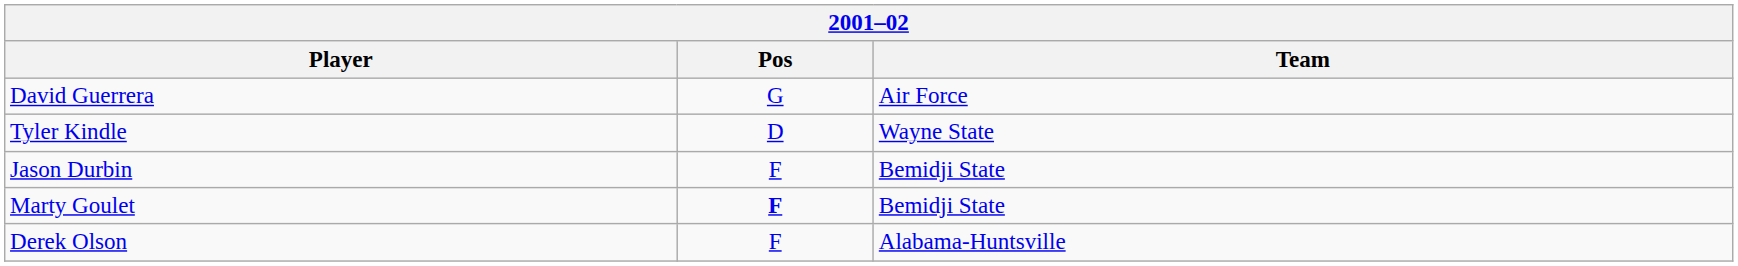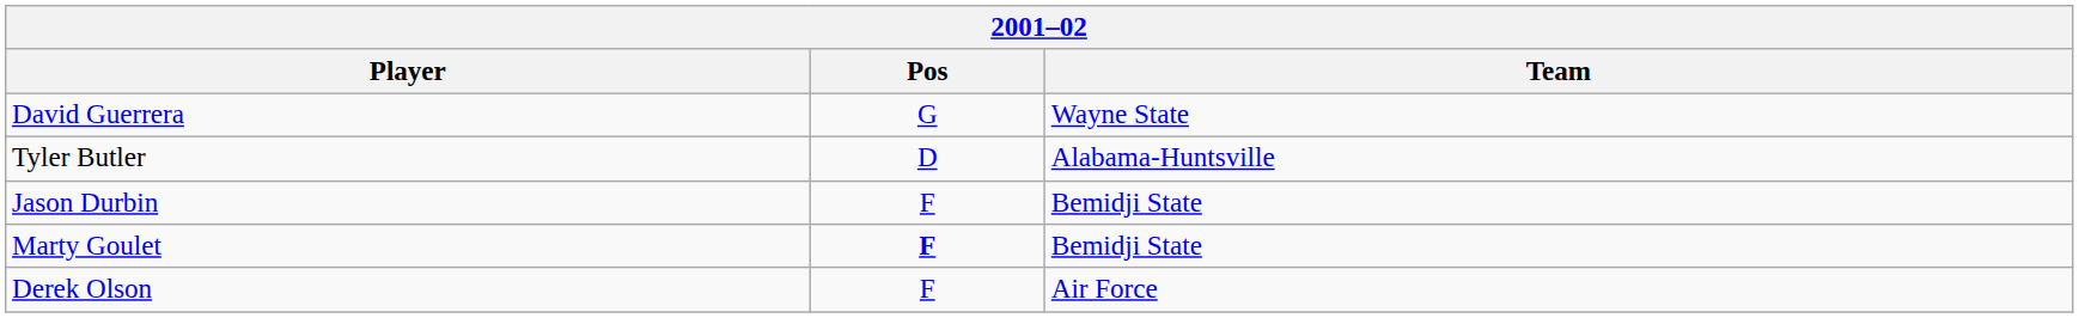David Guerrera | Team: Air Force -> Wayne State
- row: Tyler Kindle | D | Wayne State
+ row: Tyler Butler | D | Alabama-Huntsville
Derek Olson | Team: Alabama-Huntsville -> Air Force
